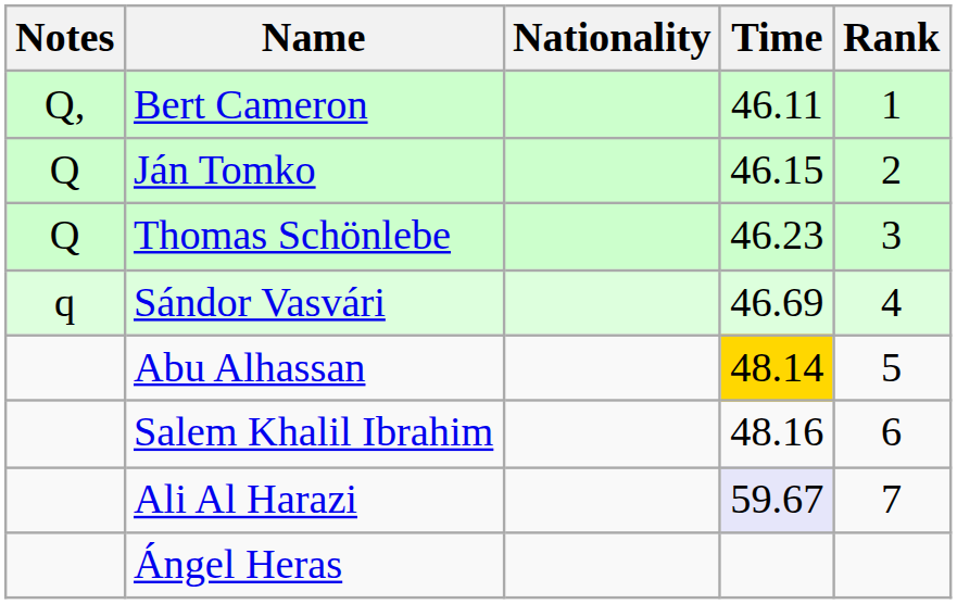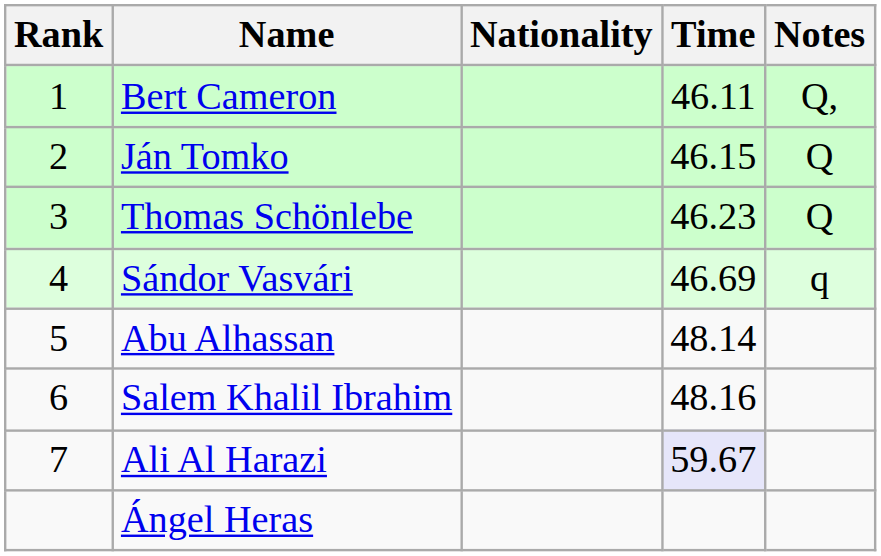columns swapped: Rank <-> Notes
Abu Alhassan | Time: gold background -> no background
